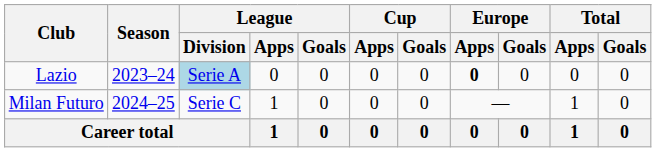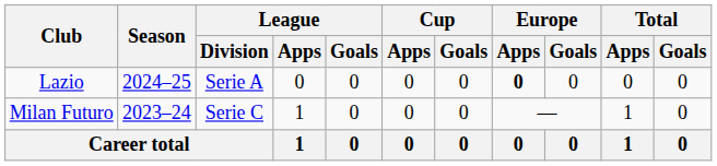Lazio | Season: 2023–24 -> 2024–25
Lazio | League / Division: lightblue background -> no background
Milan Futuro | Season: 2024–25 -> 2023–24
